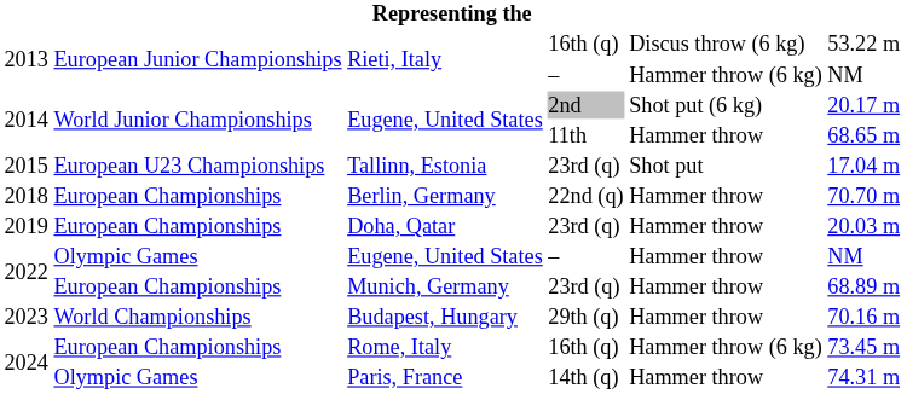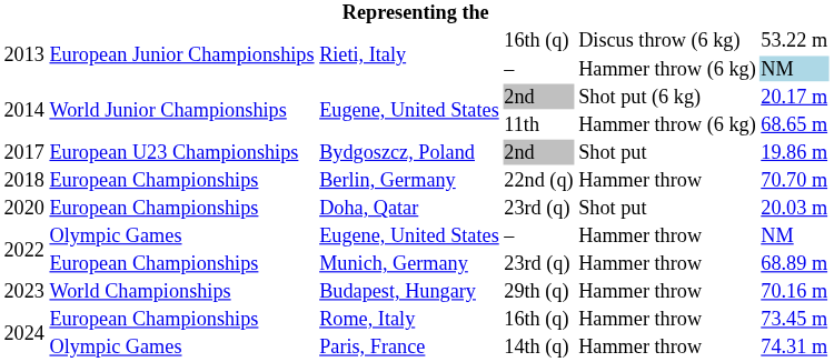Rieti, Italy / – | column 6: no background -> lightblue background
Eugene, United States / 11th | column 5: Hammer throw -> Hammer throw (6 kg)
- row: 2015 | European U23 Championships | Tallinn, Estonia | 23rd (q) | Shot put | 17.04 m
+ row: 2017 | European U23 Championships | Bydgoszcz, Poland | 2nd | Shot put | 19.86 m
Doha, Qatar | column 1: 2019 -> 2020
Doha, Qatar | column 5: Hammer throw -> Shot put
Rome, Italy | column 5: Hammer throw (6 kg) -> Hammer throw
